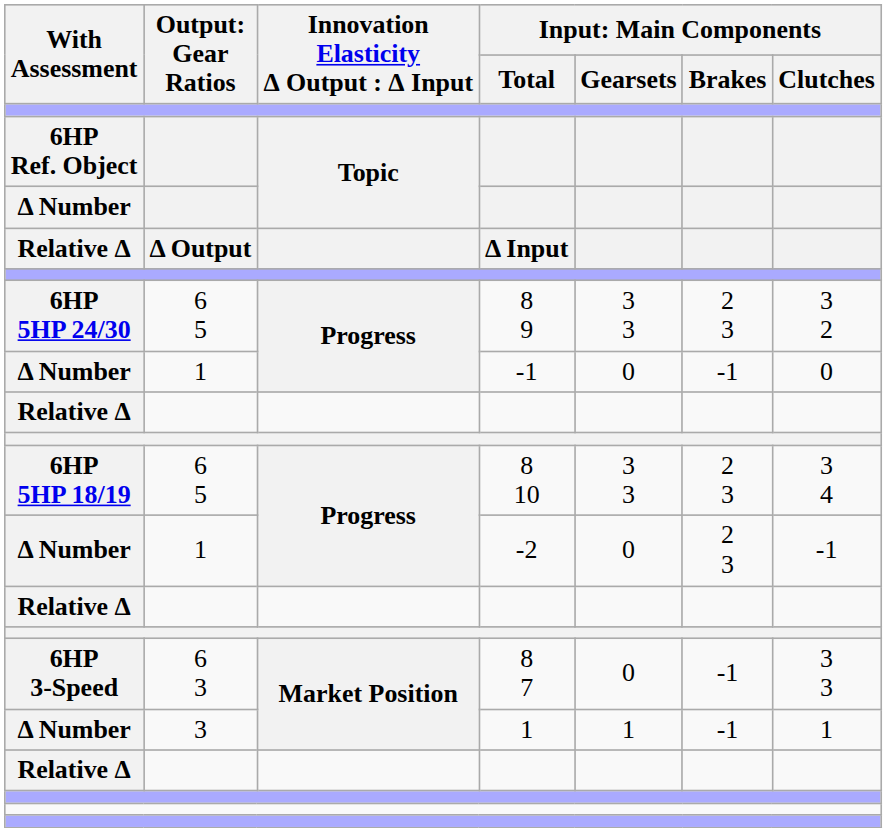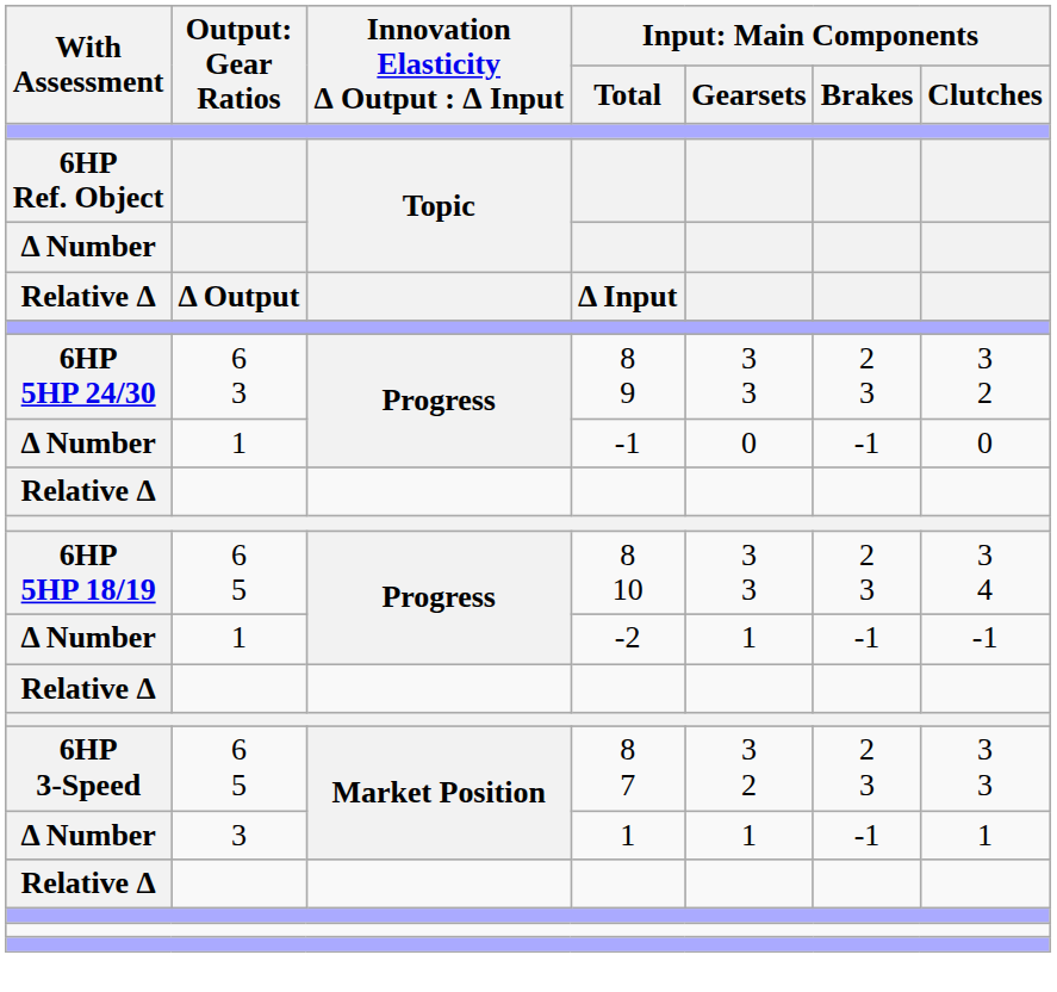8 9 | column 2: 6 5 -> 6 3
-2 | column 5: 0 -> 1
-2 | column 6: 2 3 -> -1
8 7 | column 2: 6 3 -> 6 5
8 7 | column 5: 0 -> 3 2
8 7 | column 6: -1 -> 2 3
